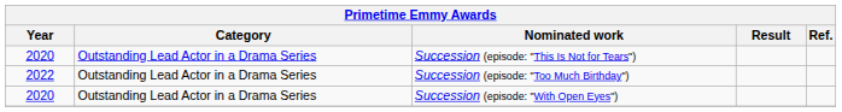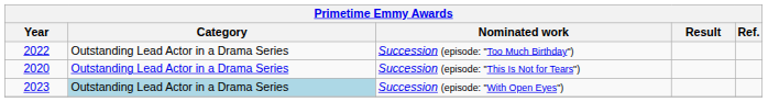rows swapped: Succession (episode: "This Is Not for Tears") <-> Succession (episode: "Too Much Birthday")
Succession (episode: "With Open Eyes") | Year: 2020 -> 2023
Succession (episode: "With Open Eyes") | Category: no background -> lightblue background
